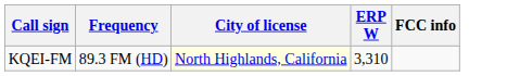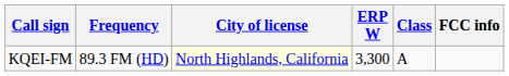+ column: Class | A
KQEI-FM | ERP W: 3,310 -> 3,300
